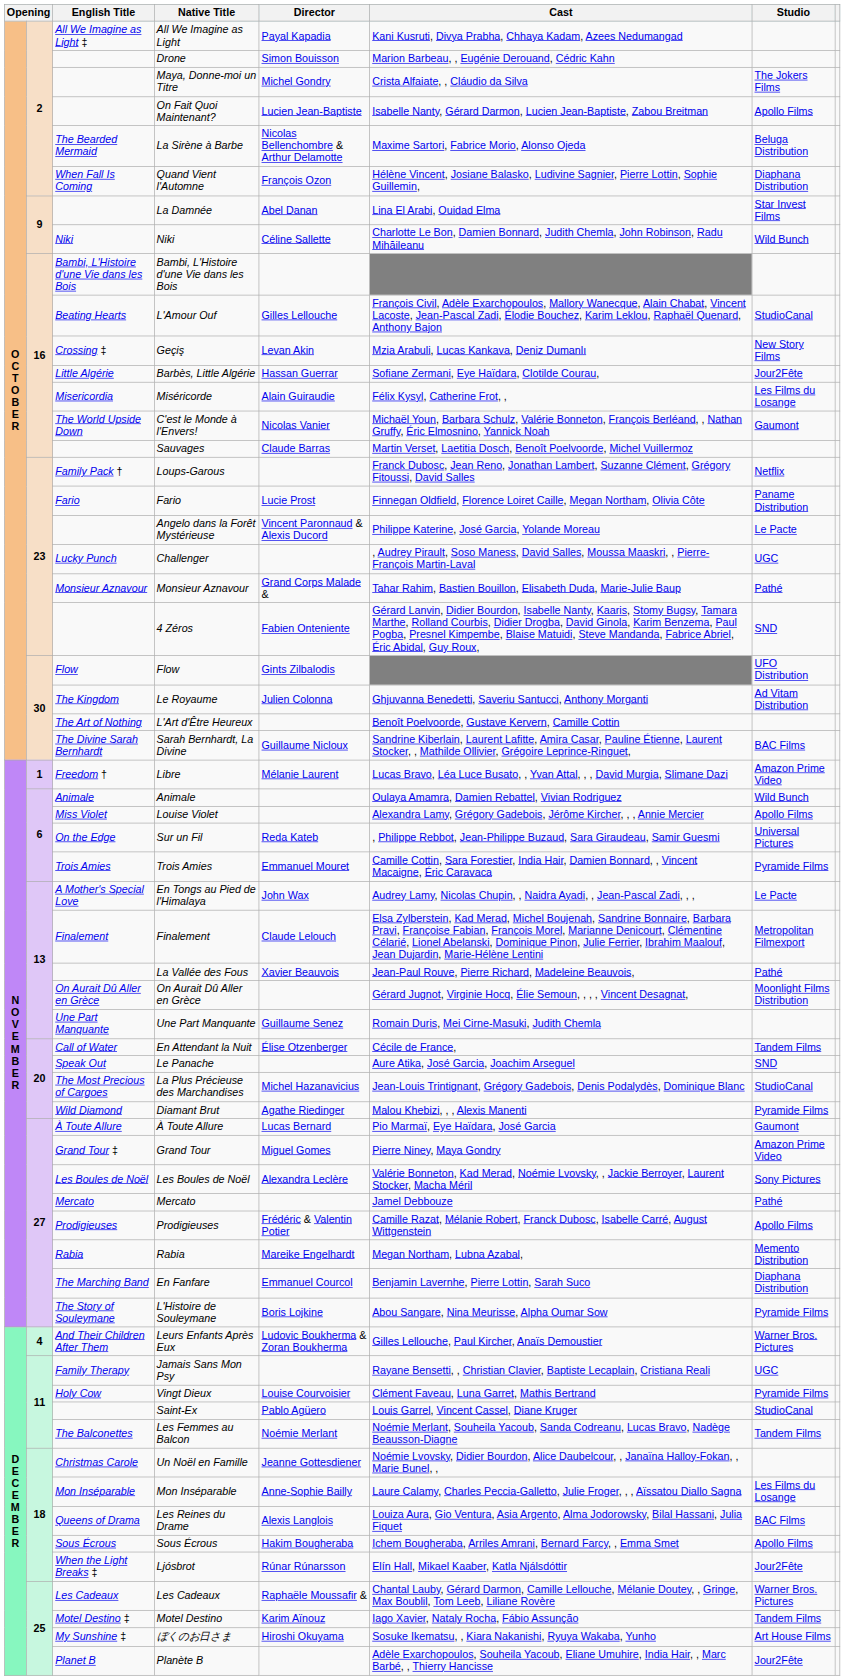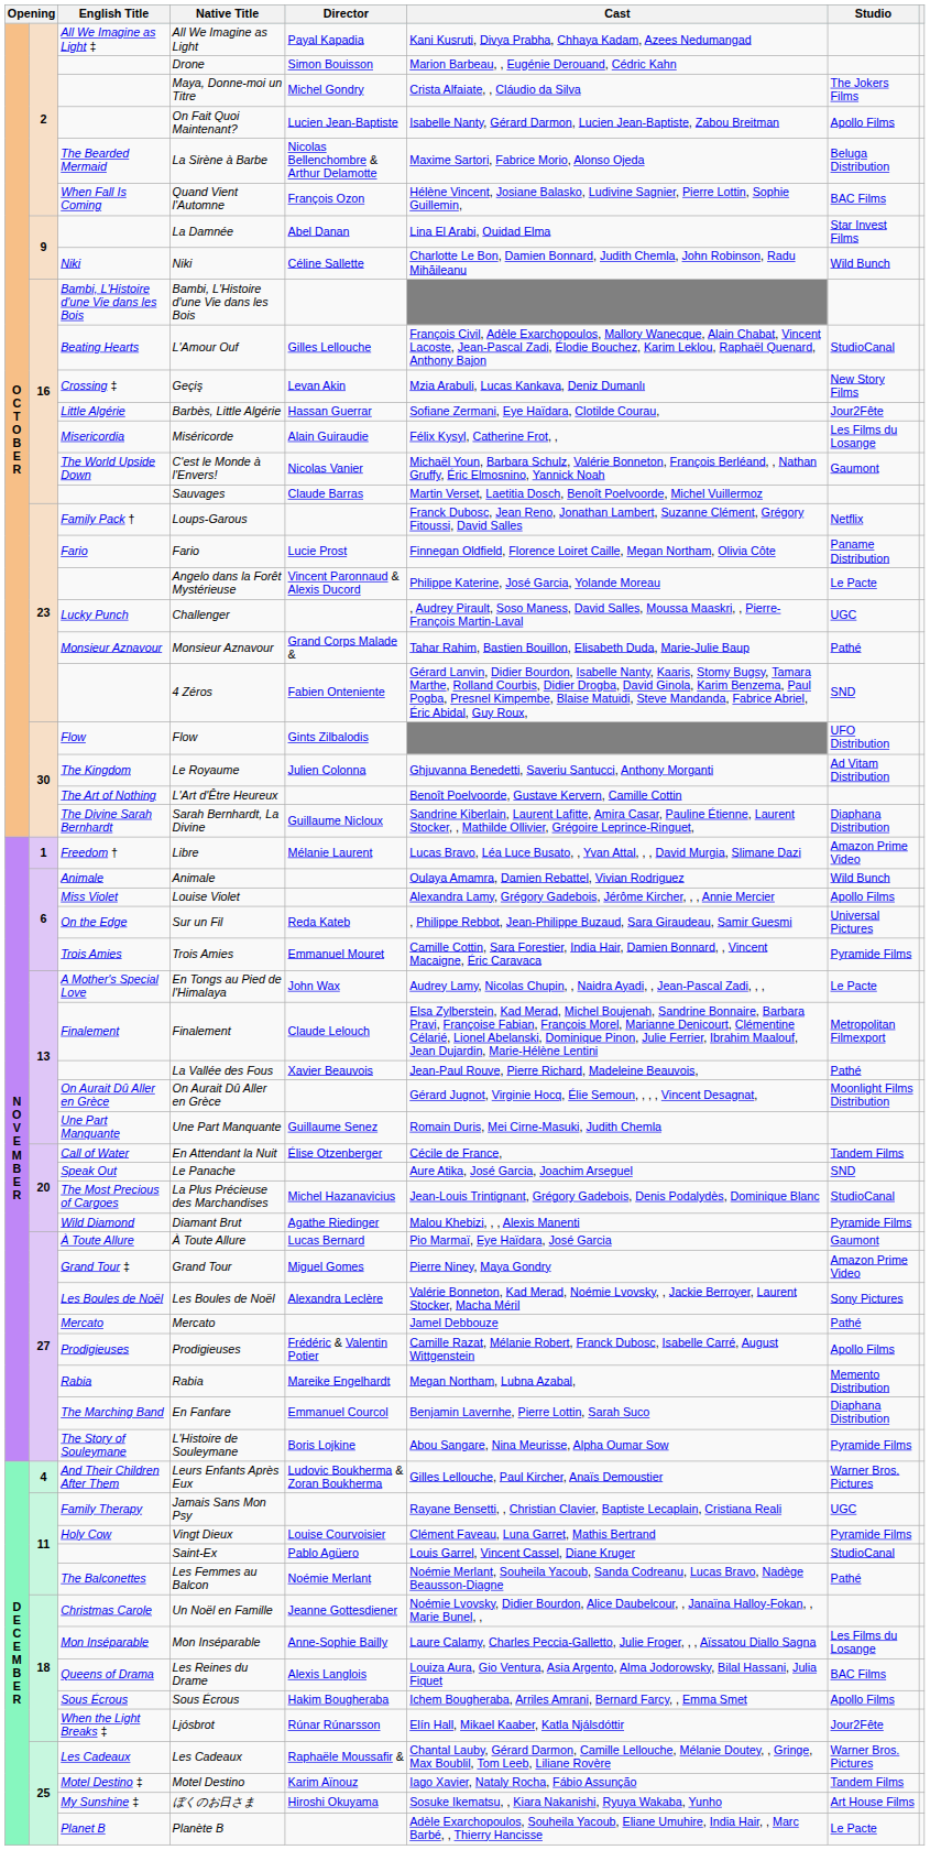Quand Vient l'Automne | Studio: Diaphana Distribution -> BAC Films
Sarah Bernhardt, La Divine | Studio: BAC Films -> Diaphana Distribution
Les Femmes au Balcon | Studio: Tandem Films -> Pathé
Planète B | Studio: Jour2Fête -> Le Pacte
